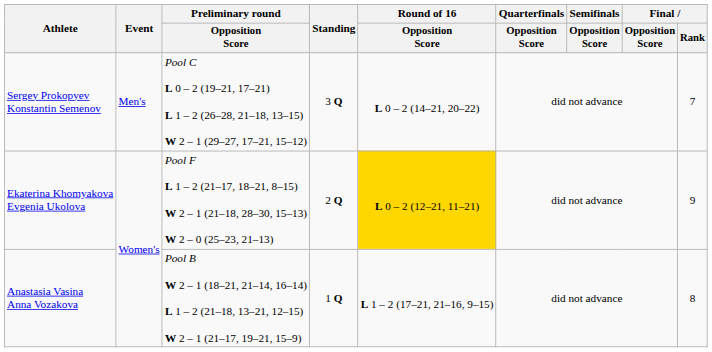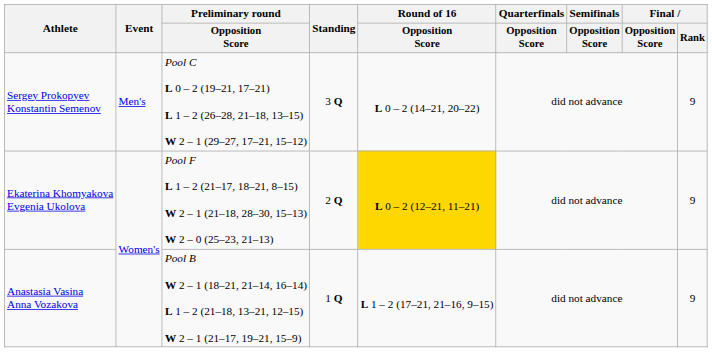Sergey Prokopyev Konstantin Semenov | Final / Rank: 7 -> 9
Anastasia Vasina Anna Vozakova | Final / Rank: 8 -> 9
